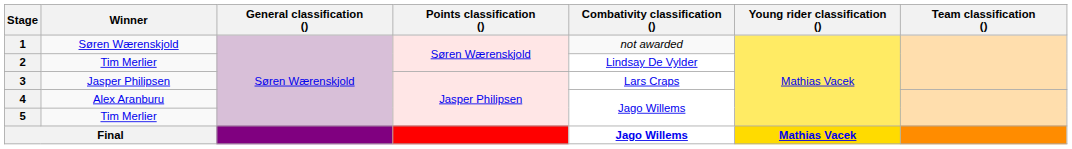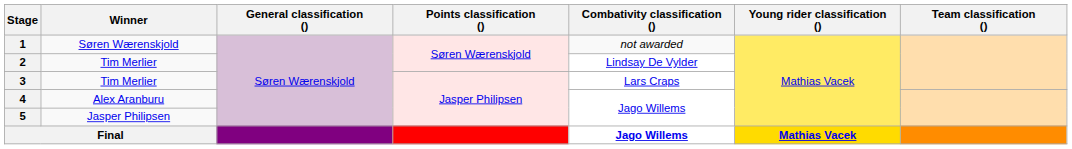3 | Winner: Jasper Philipsen -> Tim Merlier
5 | Winner: Tim Merlier -> Jasper Philipsen
